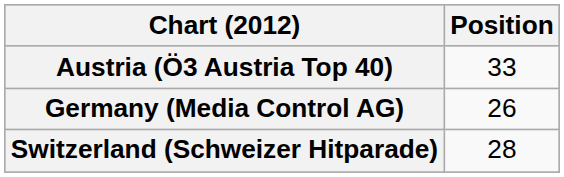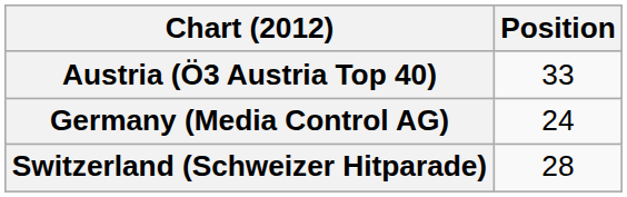Germany (Media Control AG) | Position: 26 -> 24
